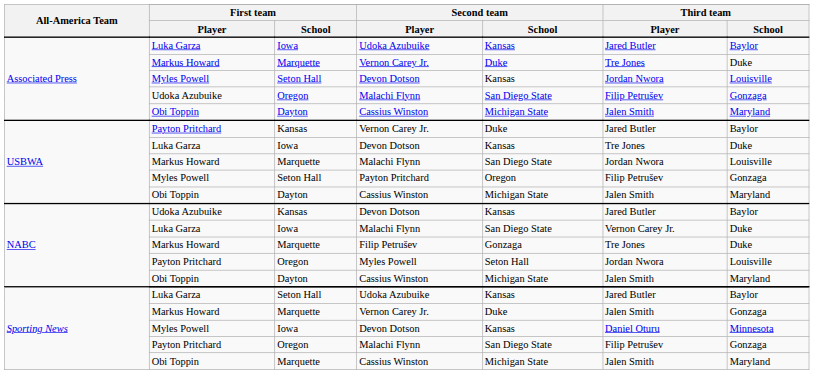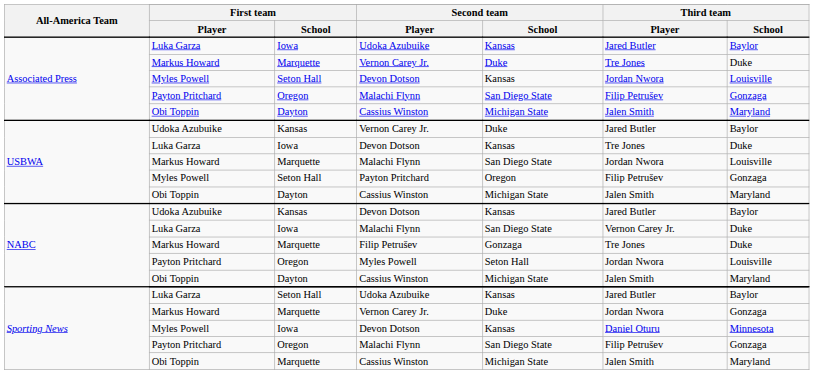Associated Press / Malachi Flynn | First team / Player: Udoka Azubuike -> Payton Pritchard
USBWA / Vernon Carey Jr. | First team / Player: Payton Pritchard -> Udoka Azubuike
Sporting News / Vernon Carey Jr. | Third team / Player: Jalen Smith -> Jordan Nwora
